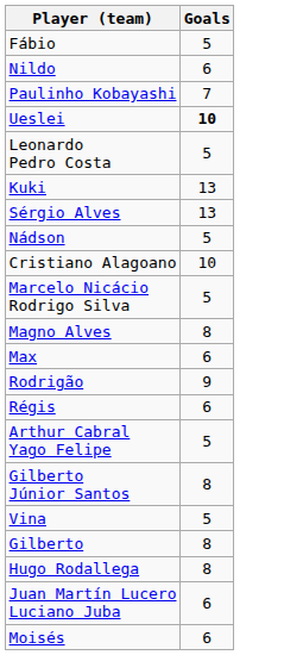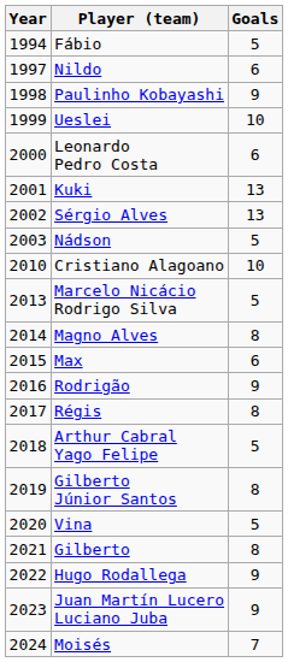+ column: Year | 1994 | 1997 | 1998 | 1999 | 2000 | 2001 | 2002 | 2003 | 2010 | 2013 | 2014 | 2015 | 2016 | 2017 | 2018 | 2019 | 2020 | 2021 | 2022 | 2023 | 2024
Paulinho Kobayashi | Goals: 7 -> 9
Ueslei | Goals: bold -> normal
Leonardo Pedro Costa | Goals: 5 -> 6
Régis | Goals: 6 -> 8
Hugo Rodallega | Goals: 8 -> 9
Juan Martín Lucero Luciano Juba | Goals: 6 -> 9
Moisés | Goals: 6 -> 7
